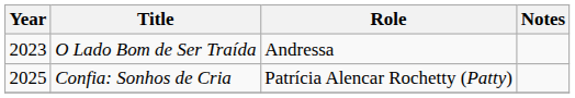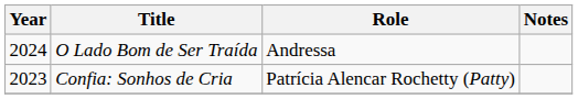O Lado Bom de Ser Traída | Year: 2023 -> 2024
Confia: Sonhos de Cria | Year: 2025 -> 2023
